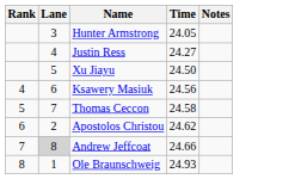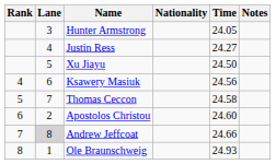+ column: Nationality
Apostolos Christou | Time: 24.62 -> 24.60
